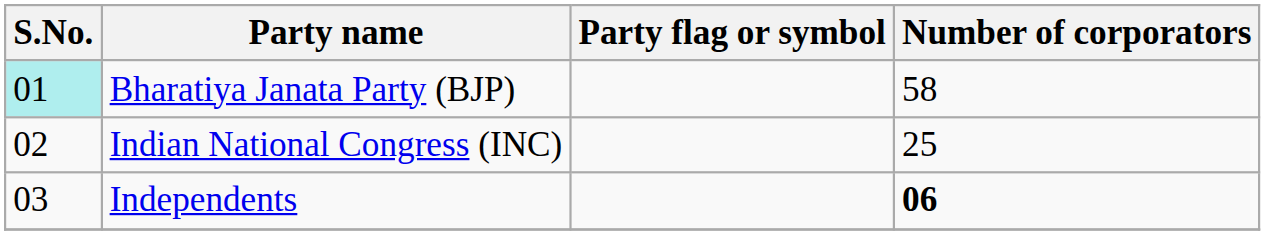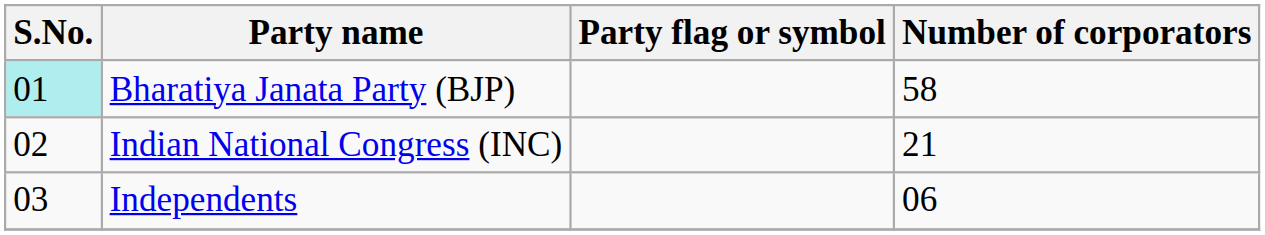Indian National Congress (INC) | Number of corporators: 25 -> 21
Independents | Number of corporators: bold -> normal
